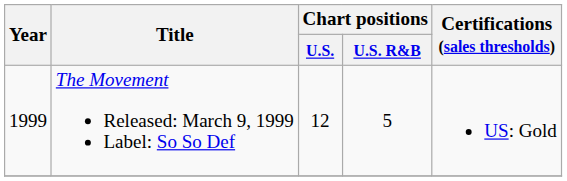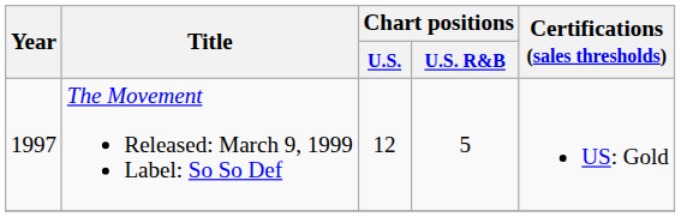The Movement Released: March 9, 1999 Label: So So Def | Year: 1999 -> 1997
